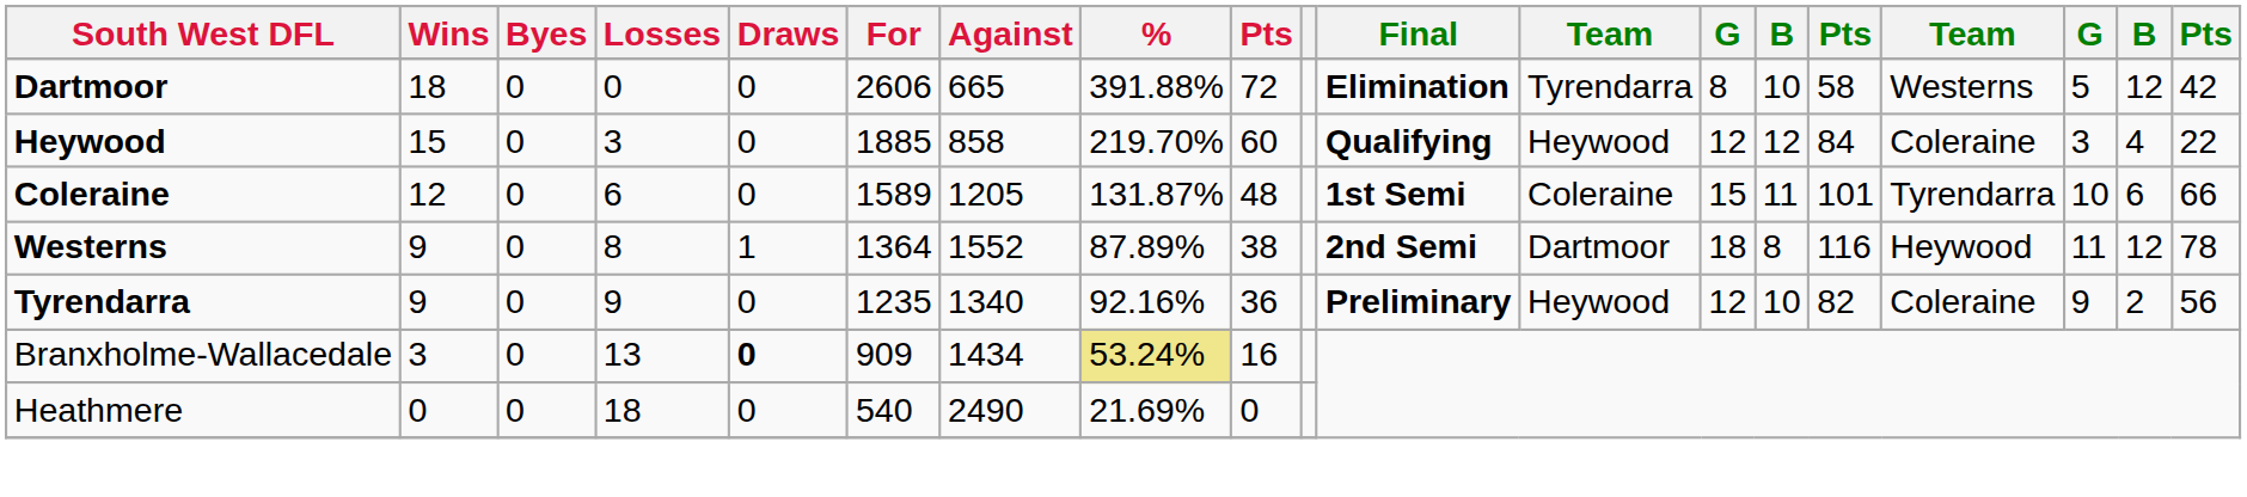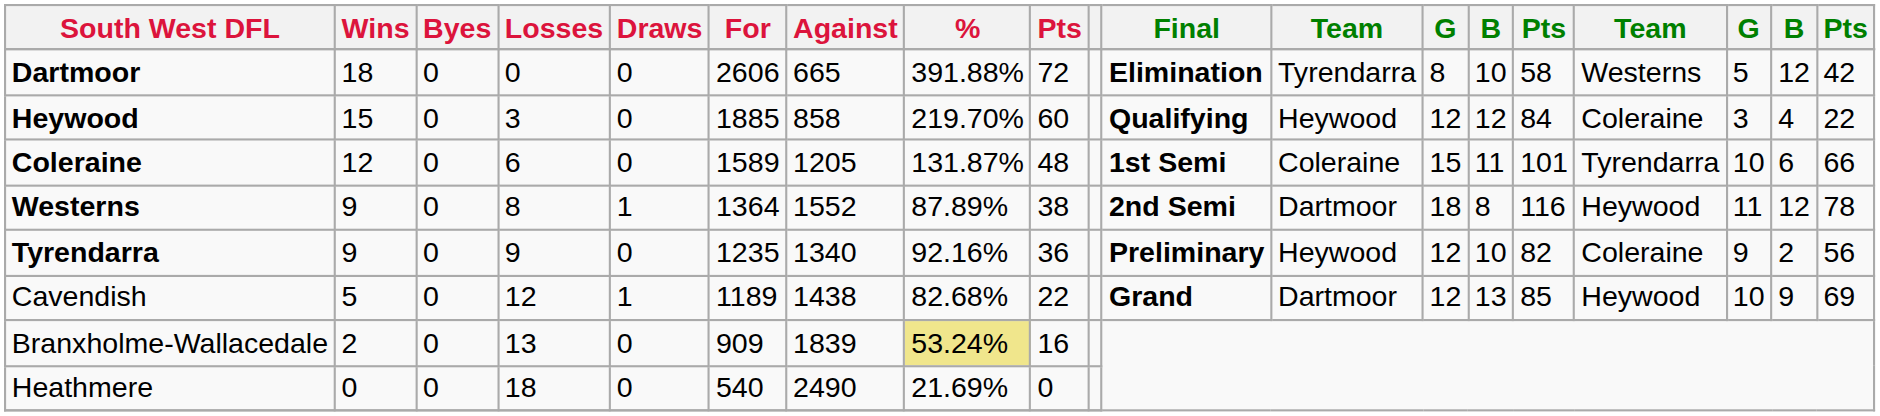+ row: Cavendish | 5 | 0 | 12 | 1 | 1189 | 1438 | 82.68% | 22 | Grand | Dartmoor | 12 | 13 | 85 | Heywood | 10 | 9 | 69
Branxholme-Wallacedale | Wins: 3 -> 2
Branxholme-Wallacedale | Draws: bold -> normal
Branxholme-Wallacedale | Against: 1434 -> 1839
